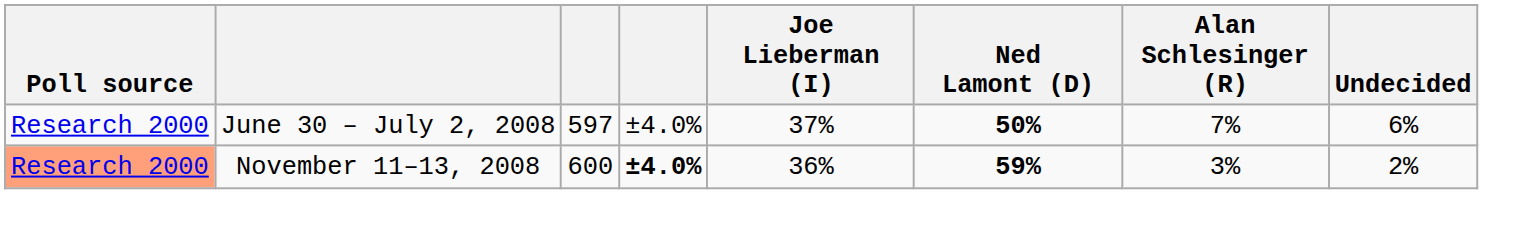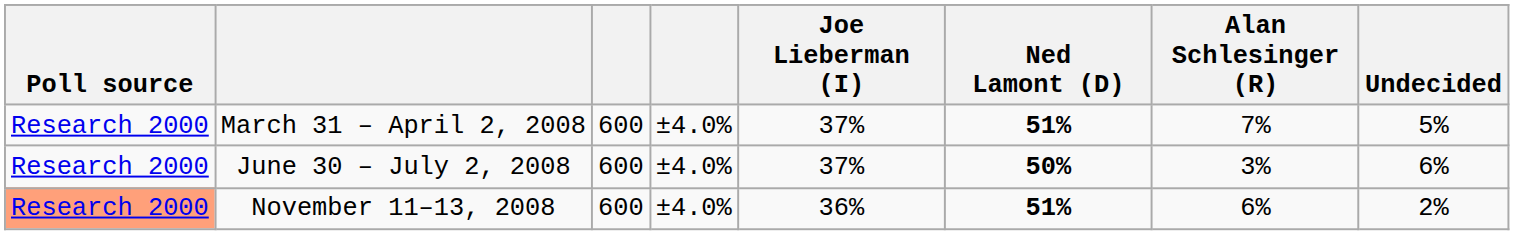+ row: Research 2000 | March 31 – April 2, 2008 | 600 | ±4.0% | 37% | 51% | 7% | 5%
June 30 – July 2, 2008 | column 3: 597 -> 600
June 30 – July 2, 2008 | Alan Schlesinger (R): 7% -> 3%
November 11–13, 2008 | column 4: bold -> normal
November 11–13, 2008 | Ned Lamont (D): 59% -> 51%
November 11–13, 2008 | Alan Schlesinger (R): 3% -> 6%
